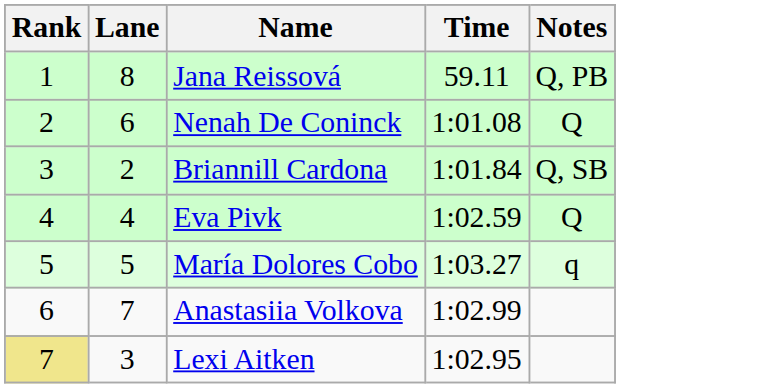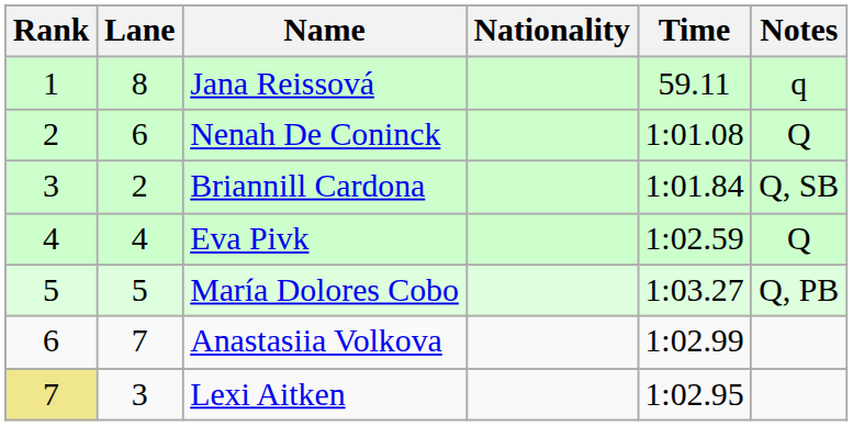+ column: Nationality
Jana Reissová | Notes: Q, PB -> q
María Dolores Cobo | Notes: q -> Q, PB
